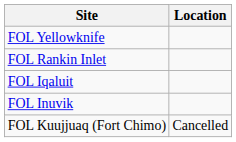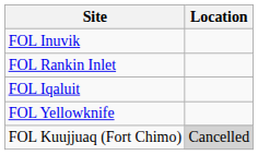rows swapped: FOL Yellowknife <-> FOL Inuvik
FOL Kuujjuaq (Fort Chimo) | Location: no background -> lightgrey background
